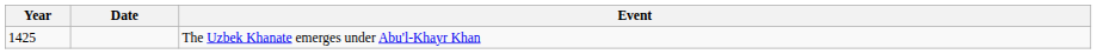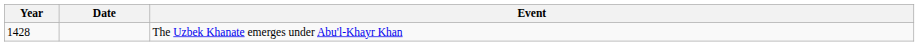The Uzbek Khanate emerges under Abu'l-Khayr Khan | Year: 1425 -> 1428
